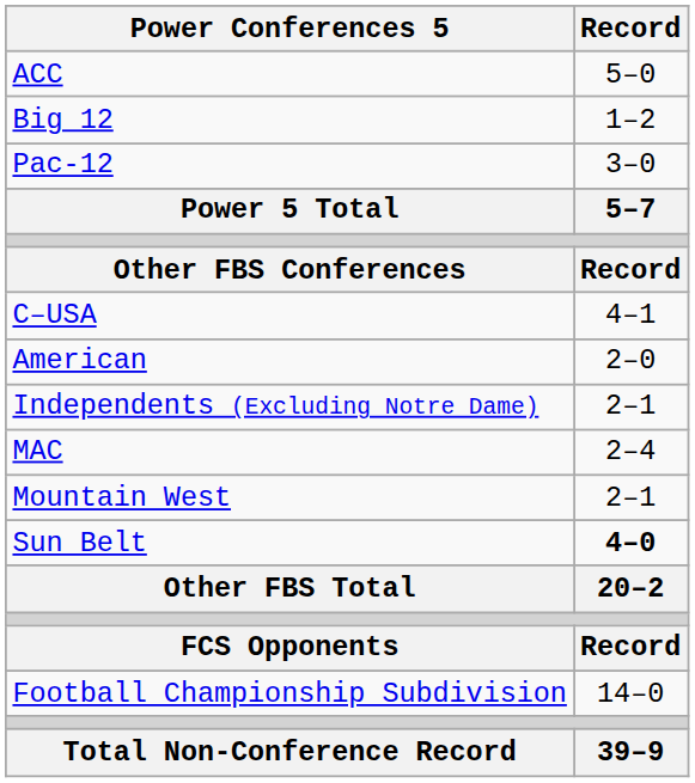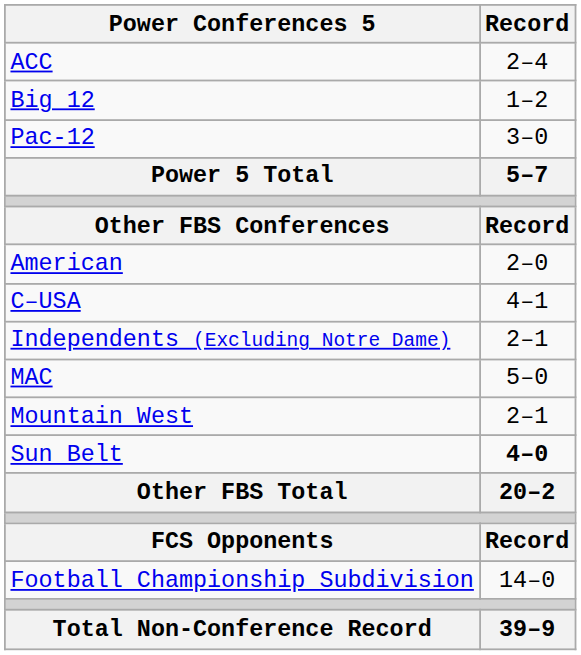ACC | Record: 5–0 -> 2–4
rows swapped: American <-> C–USA
MAC | Record: 2–4 -> 5–0
